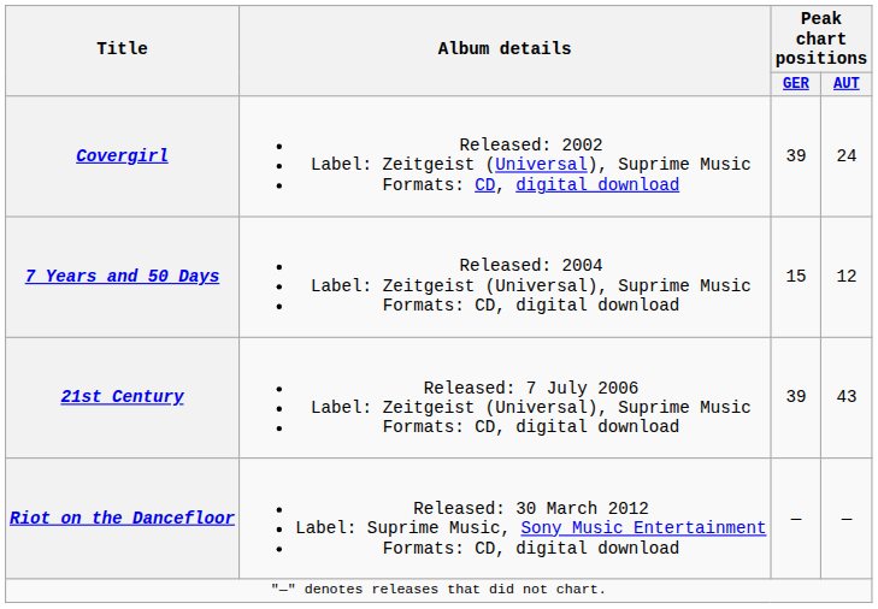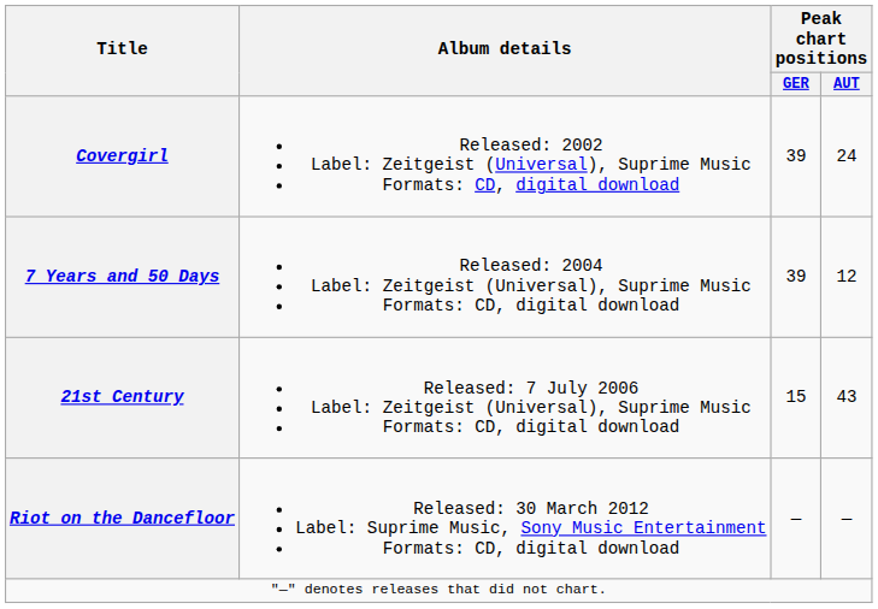7 Years and 50 Days | Peak chart positions / GER: 15 -> 39
21st Century | Peak chart positions / GER: 39 -> 15
